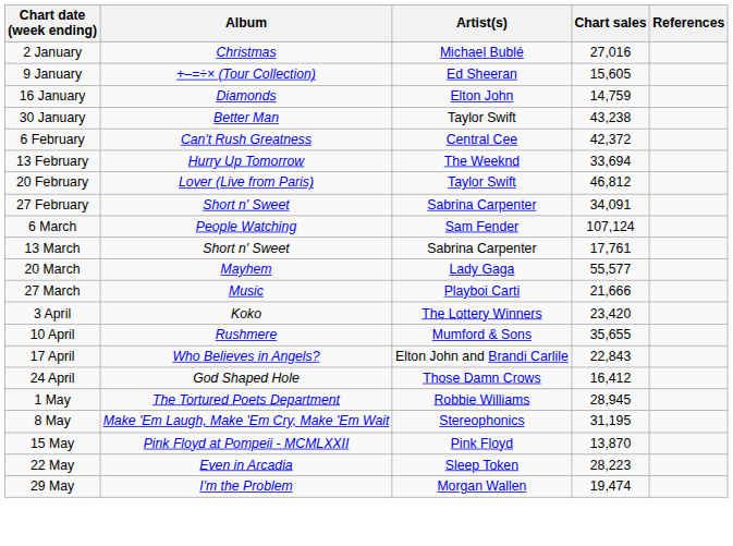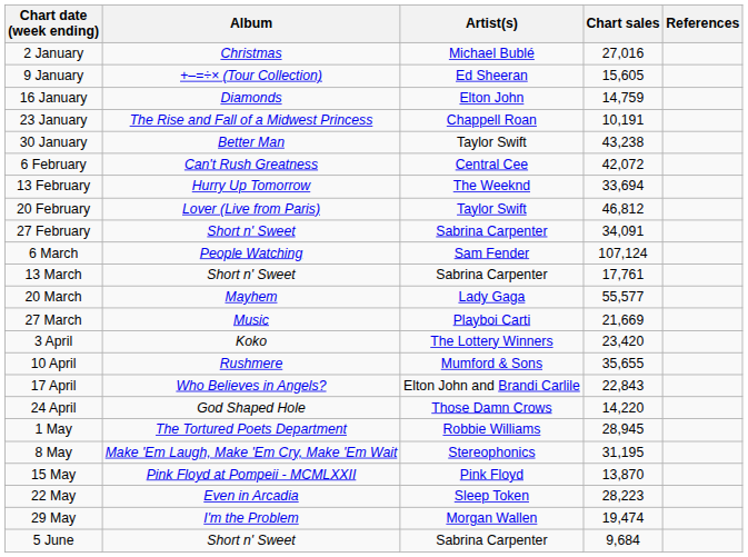+ row: 23 January | The Rise and Fall of a Midwest Princess | Chappell Roan | 10,191
6 February | Chart sales: 42,372 -> 42,072
27 March | Chart sales: 21,666 -> 21,669
24 April | Chart sales: 16,412 -> 14,220
+ row: 5 June | Short n' Sweet | Sabrina Carpenter | 9,684
